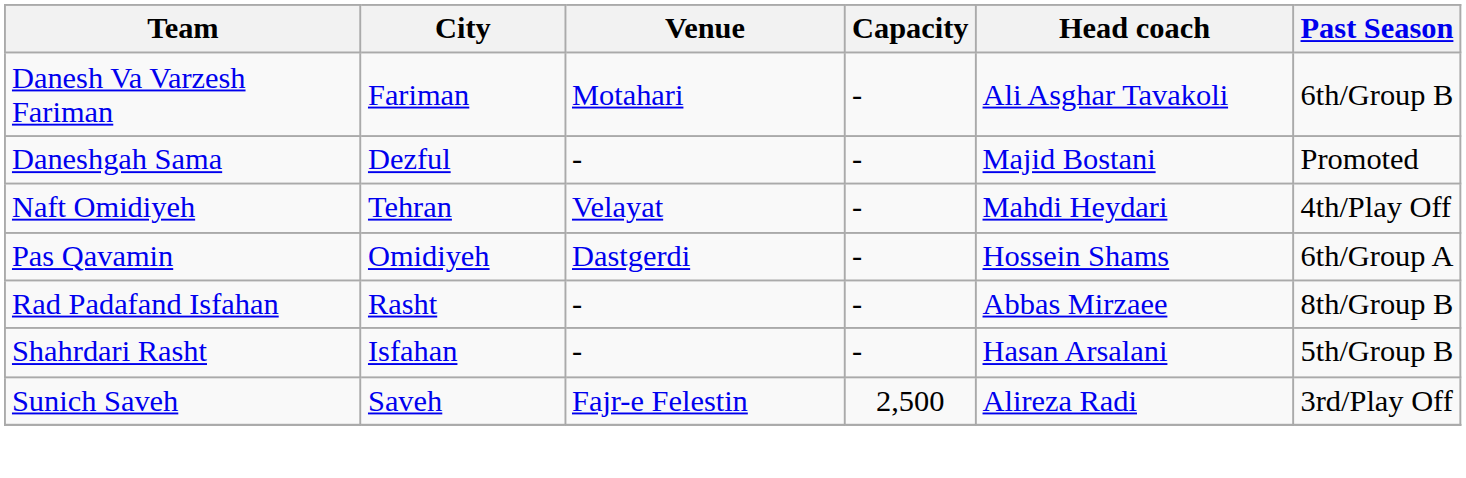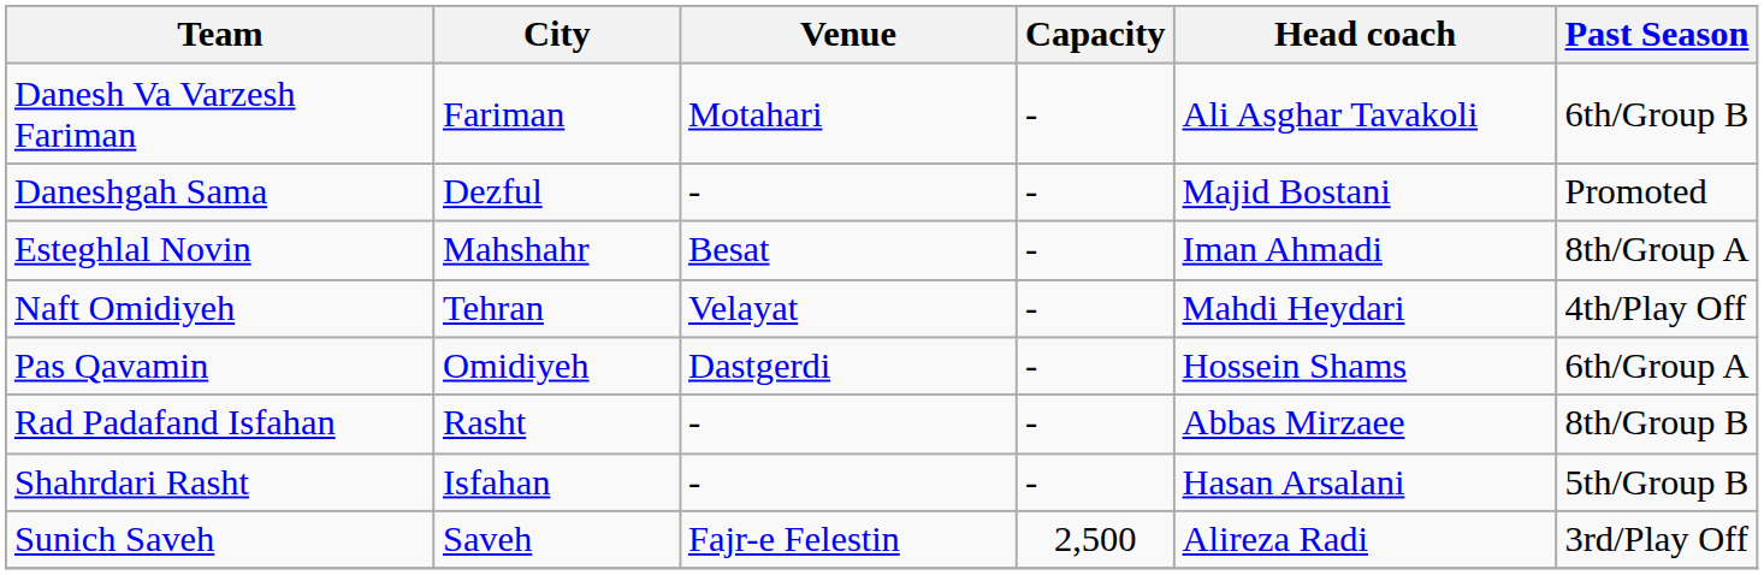+ row: Esteghlal Novin | Mahshahr | Besat | - | Iman Ahmadi | 8th/Group A
